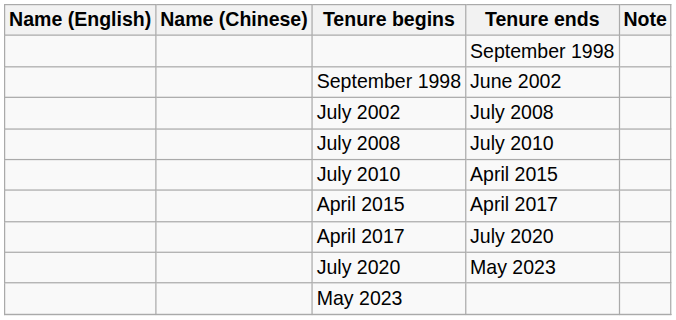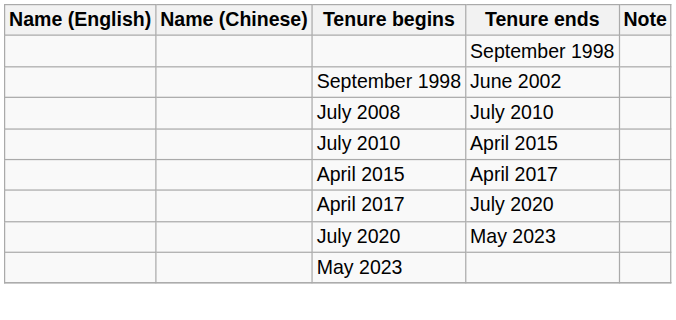- row: July 2002 | July 2008
